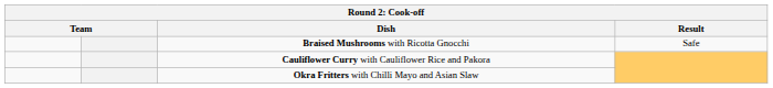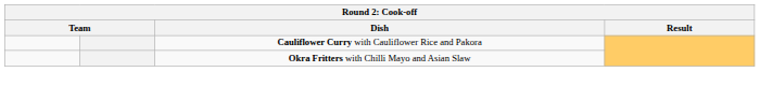- row: Braised Mushrooms with Ricotta Gnocchi | Safe
